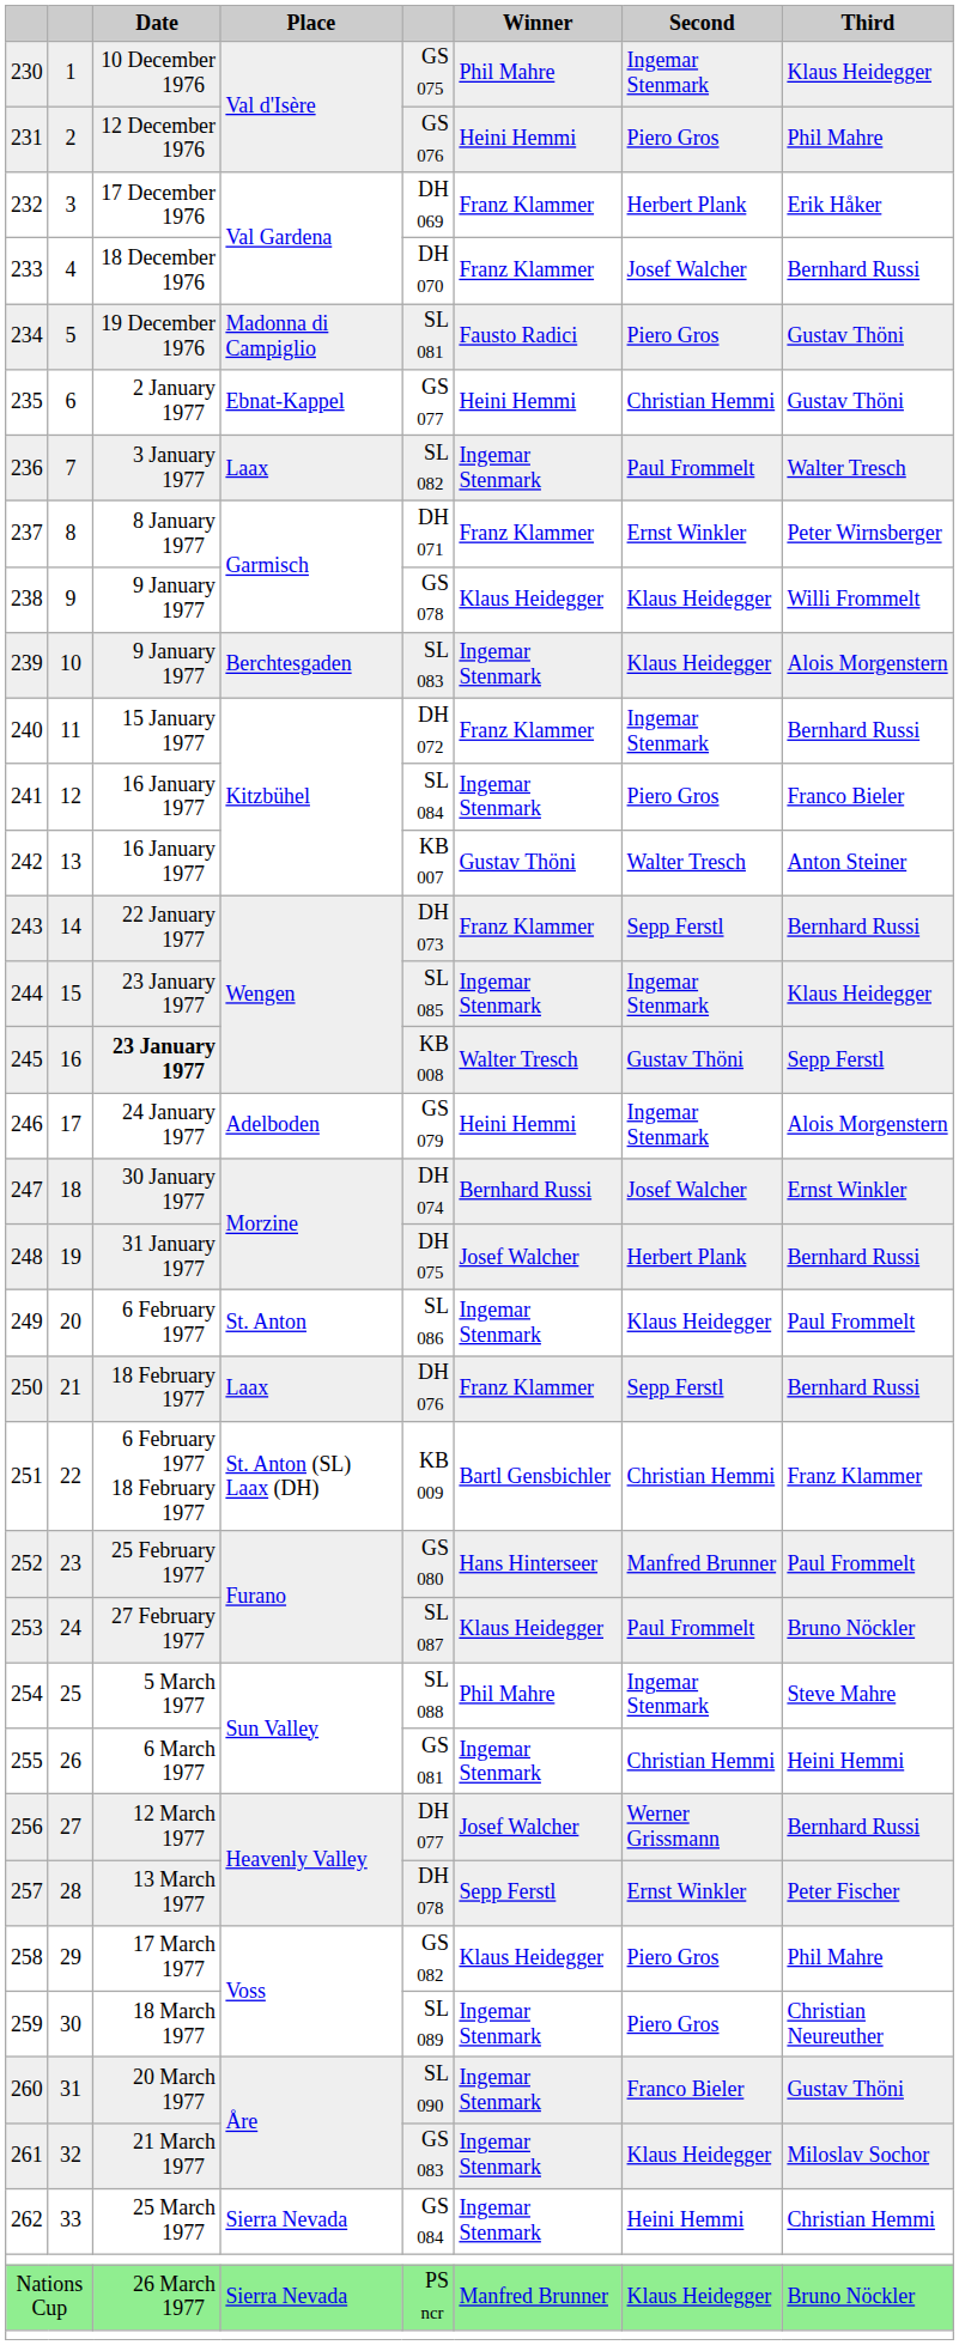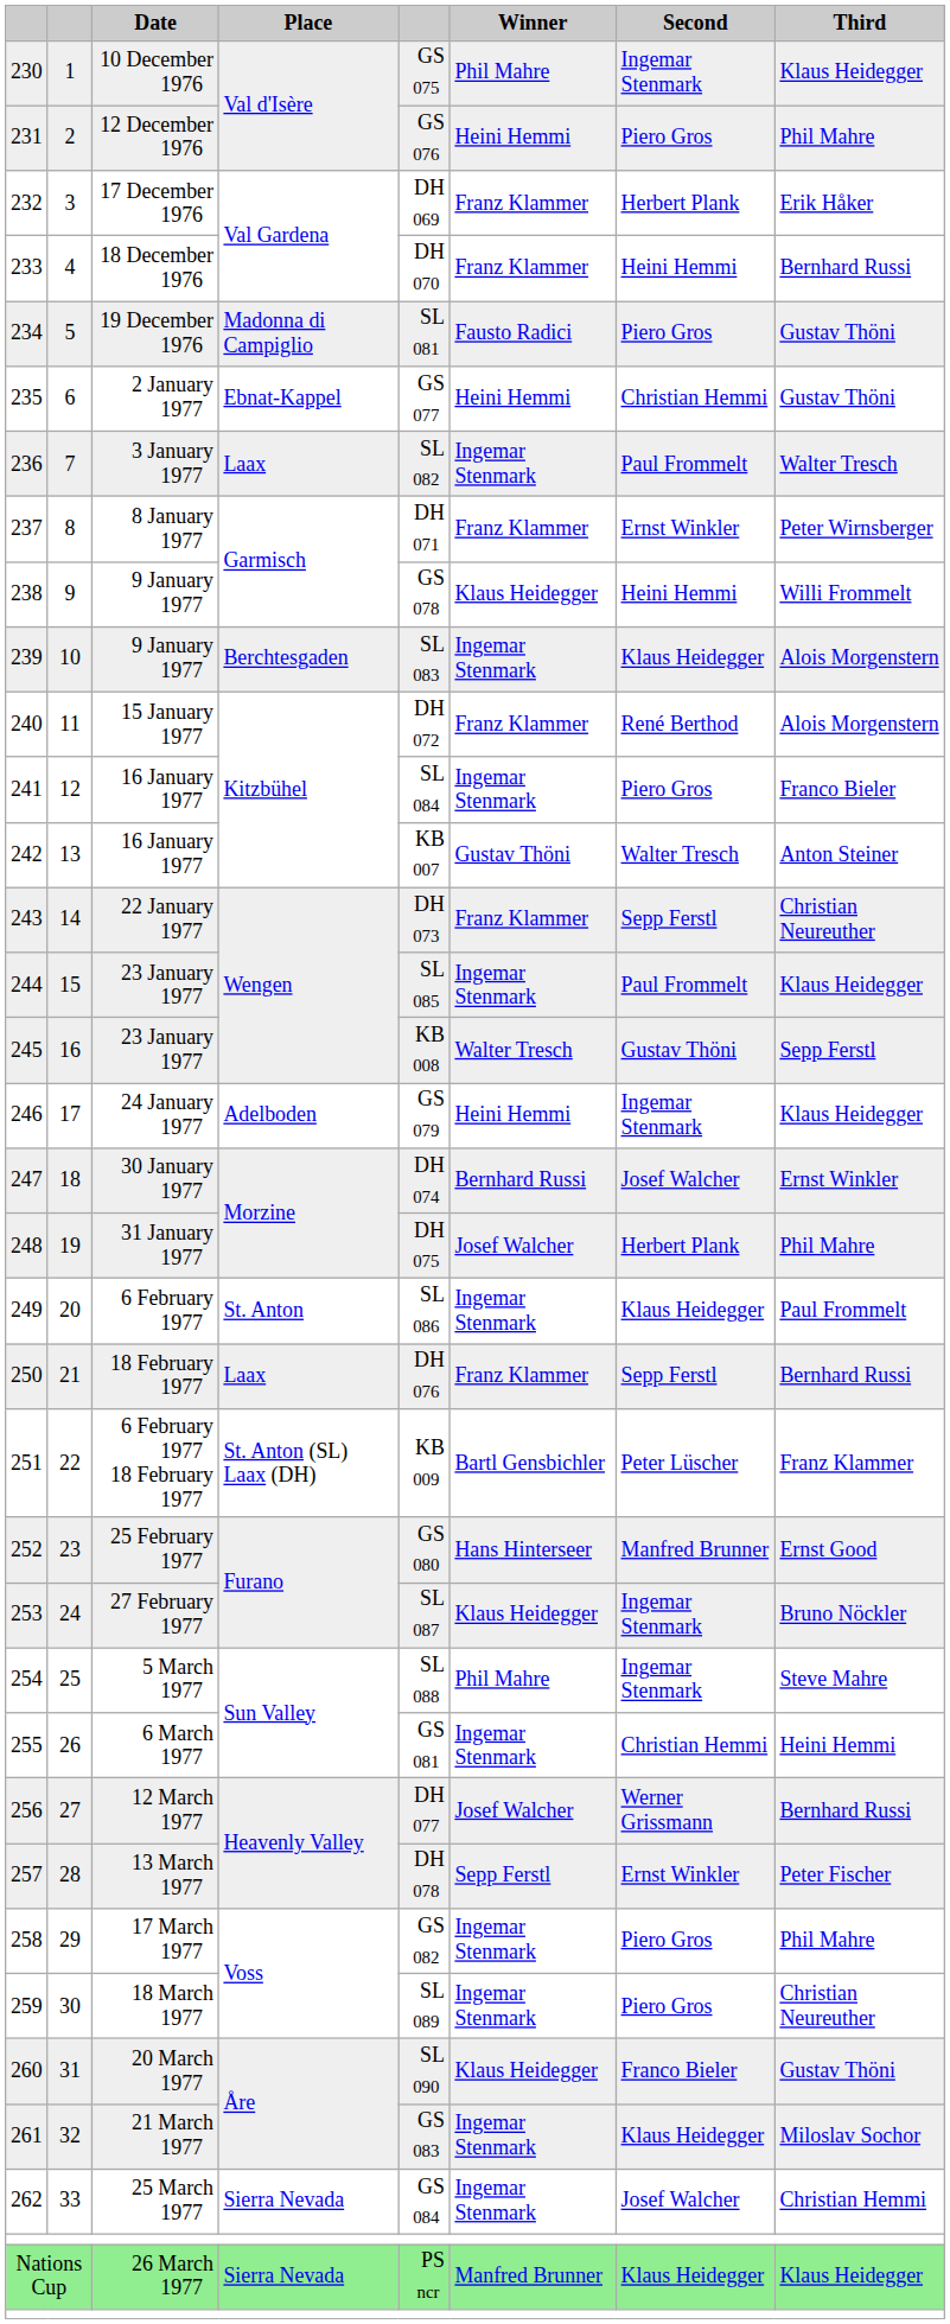233 | Second: Josef Walcher -> Heini Hemmi
238 | Second: Klaus Heidegger -> Heini Hemmi
240 | Second: Ingemar Stenmark -> René Berthod
240 | Third: Bernhard Russi -> Alois Morgenstern
243 | Third: Bernhard Russi -> Christian Neureuther
244 | Second: Ingemar Stenmark -> Paul Frommelt
245 | Date: bold -> normal
246 | Third: Alois Morgenstern -> Klaus Heidegger
248 | Third: Bernhard Russi -> Phil Mahre
251 | Second: Christian Hemmi -> Peter Lüscher
252 | Third: Paul Frommelt -> Ernst Good
253 | Second: Paul Frommelt -> Ingemar Stenmark
258 | Winner: Klaus Heidegger -> Ingemar Stenmark
260 | Winner: Ingemar Stenmark -> Klaus Heidegger
262 | Second: Heini Hemmi -> Josef Walcher
Nations Cup | Third: Bruno Nöckler -> Klaus Heidegger
